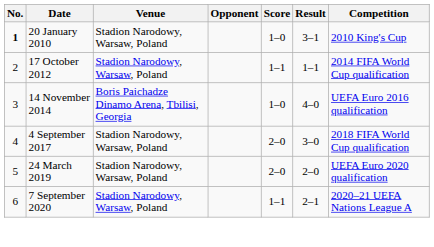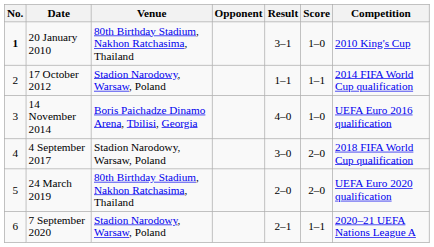columns swapped: Score <-> Result
20 January 2010 | Venue: Stadion Narodowy, Warsaw, Poland -> 80th Birthday Stadium, Nakhon Ratchasima, Thailand
24 March 2019 | Venue: Stadion Narodowy, Warsaw, Poland -> 80th Birthday Stadium, Nakhon Ratchasima, Thailand
